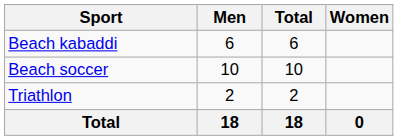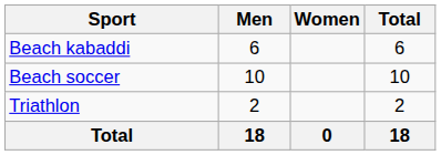columns swapped: Women <-> Total
